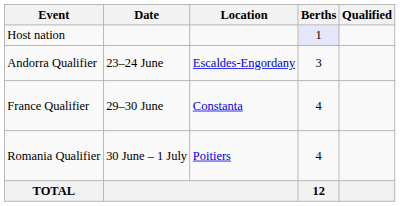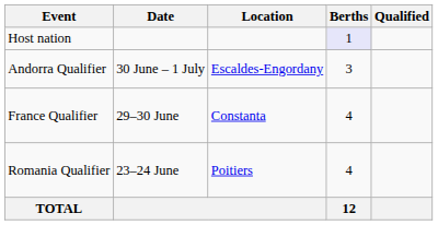Andorra Qualifier | Date: 23–24 June -> 30 June – 1 July
Romania Qualifier | Date: 30 June – 1 July -> 23–24 June
